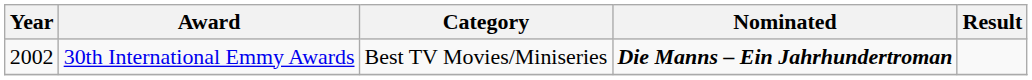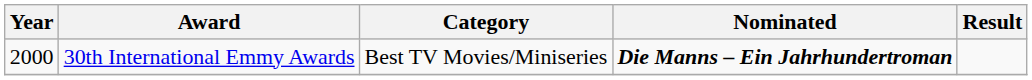30th International Emmy Awards | Year: 2002 -> 2000
